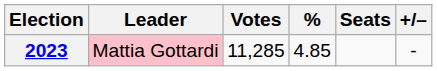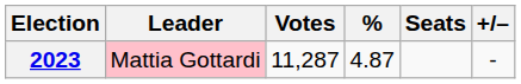2023 | Votes: 11,285 -> 11,287
2023 | %: 4.85 -> 4.87
